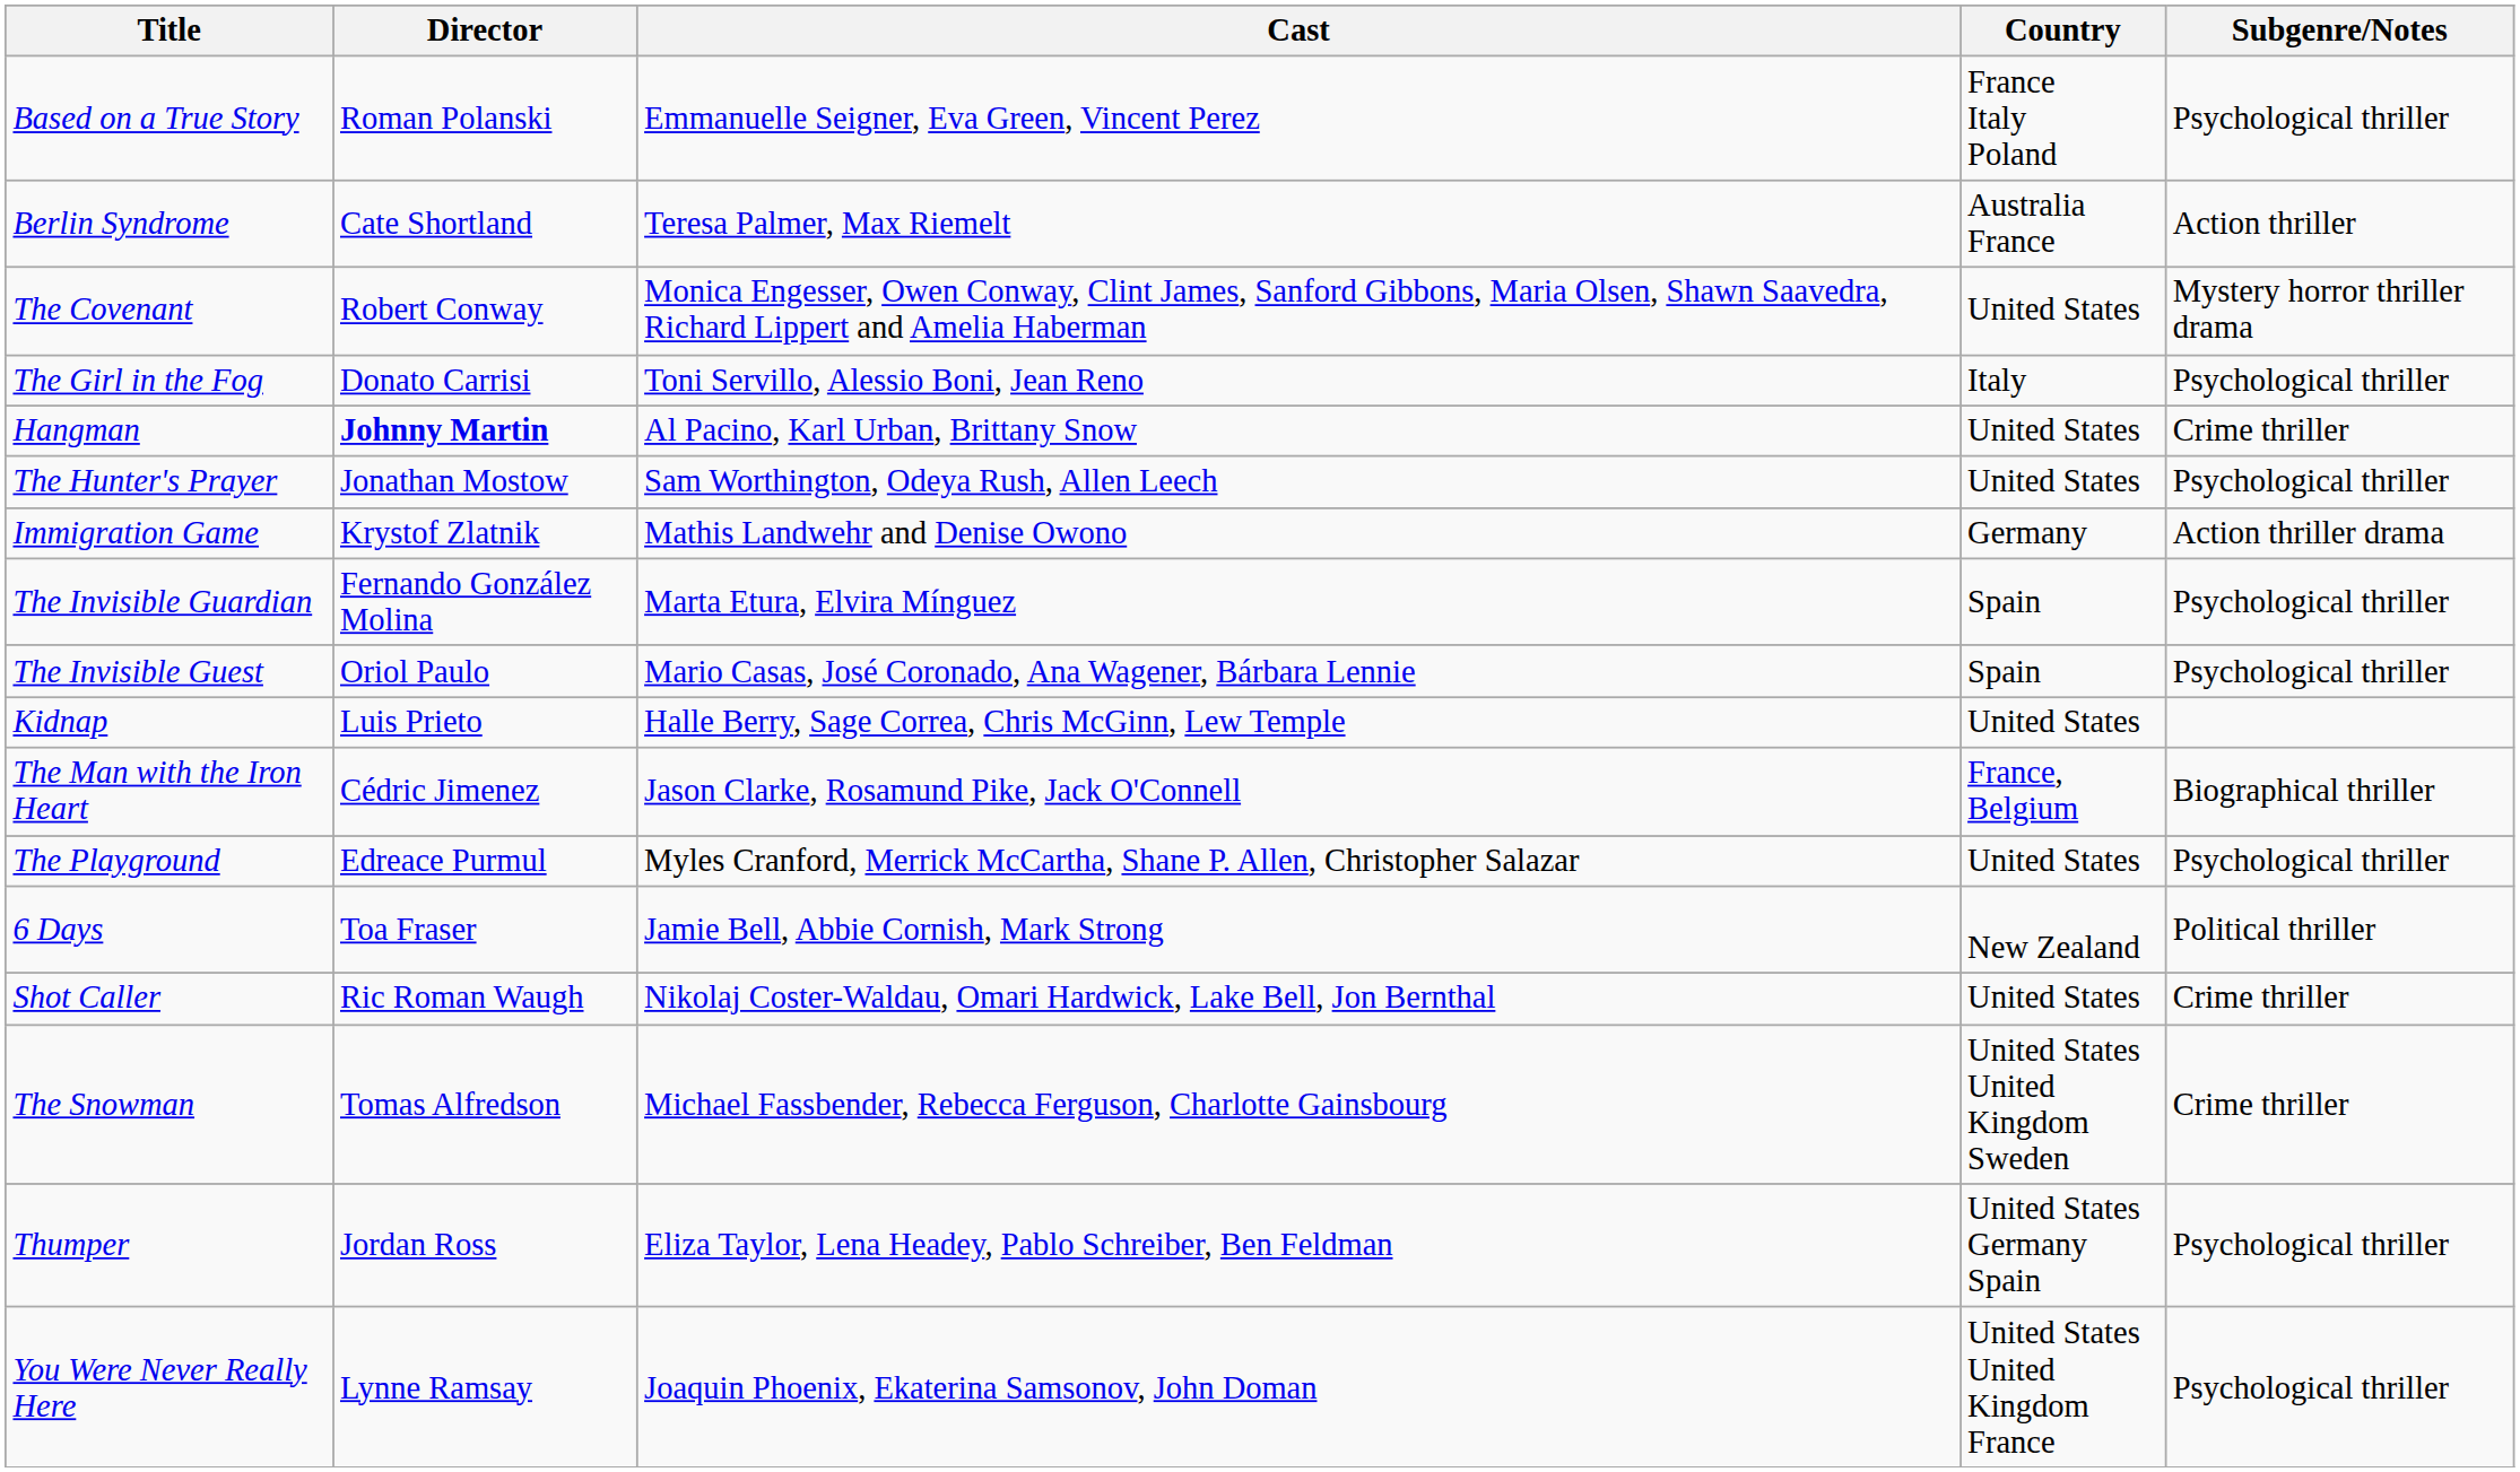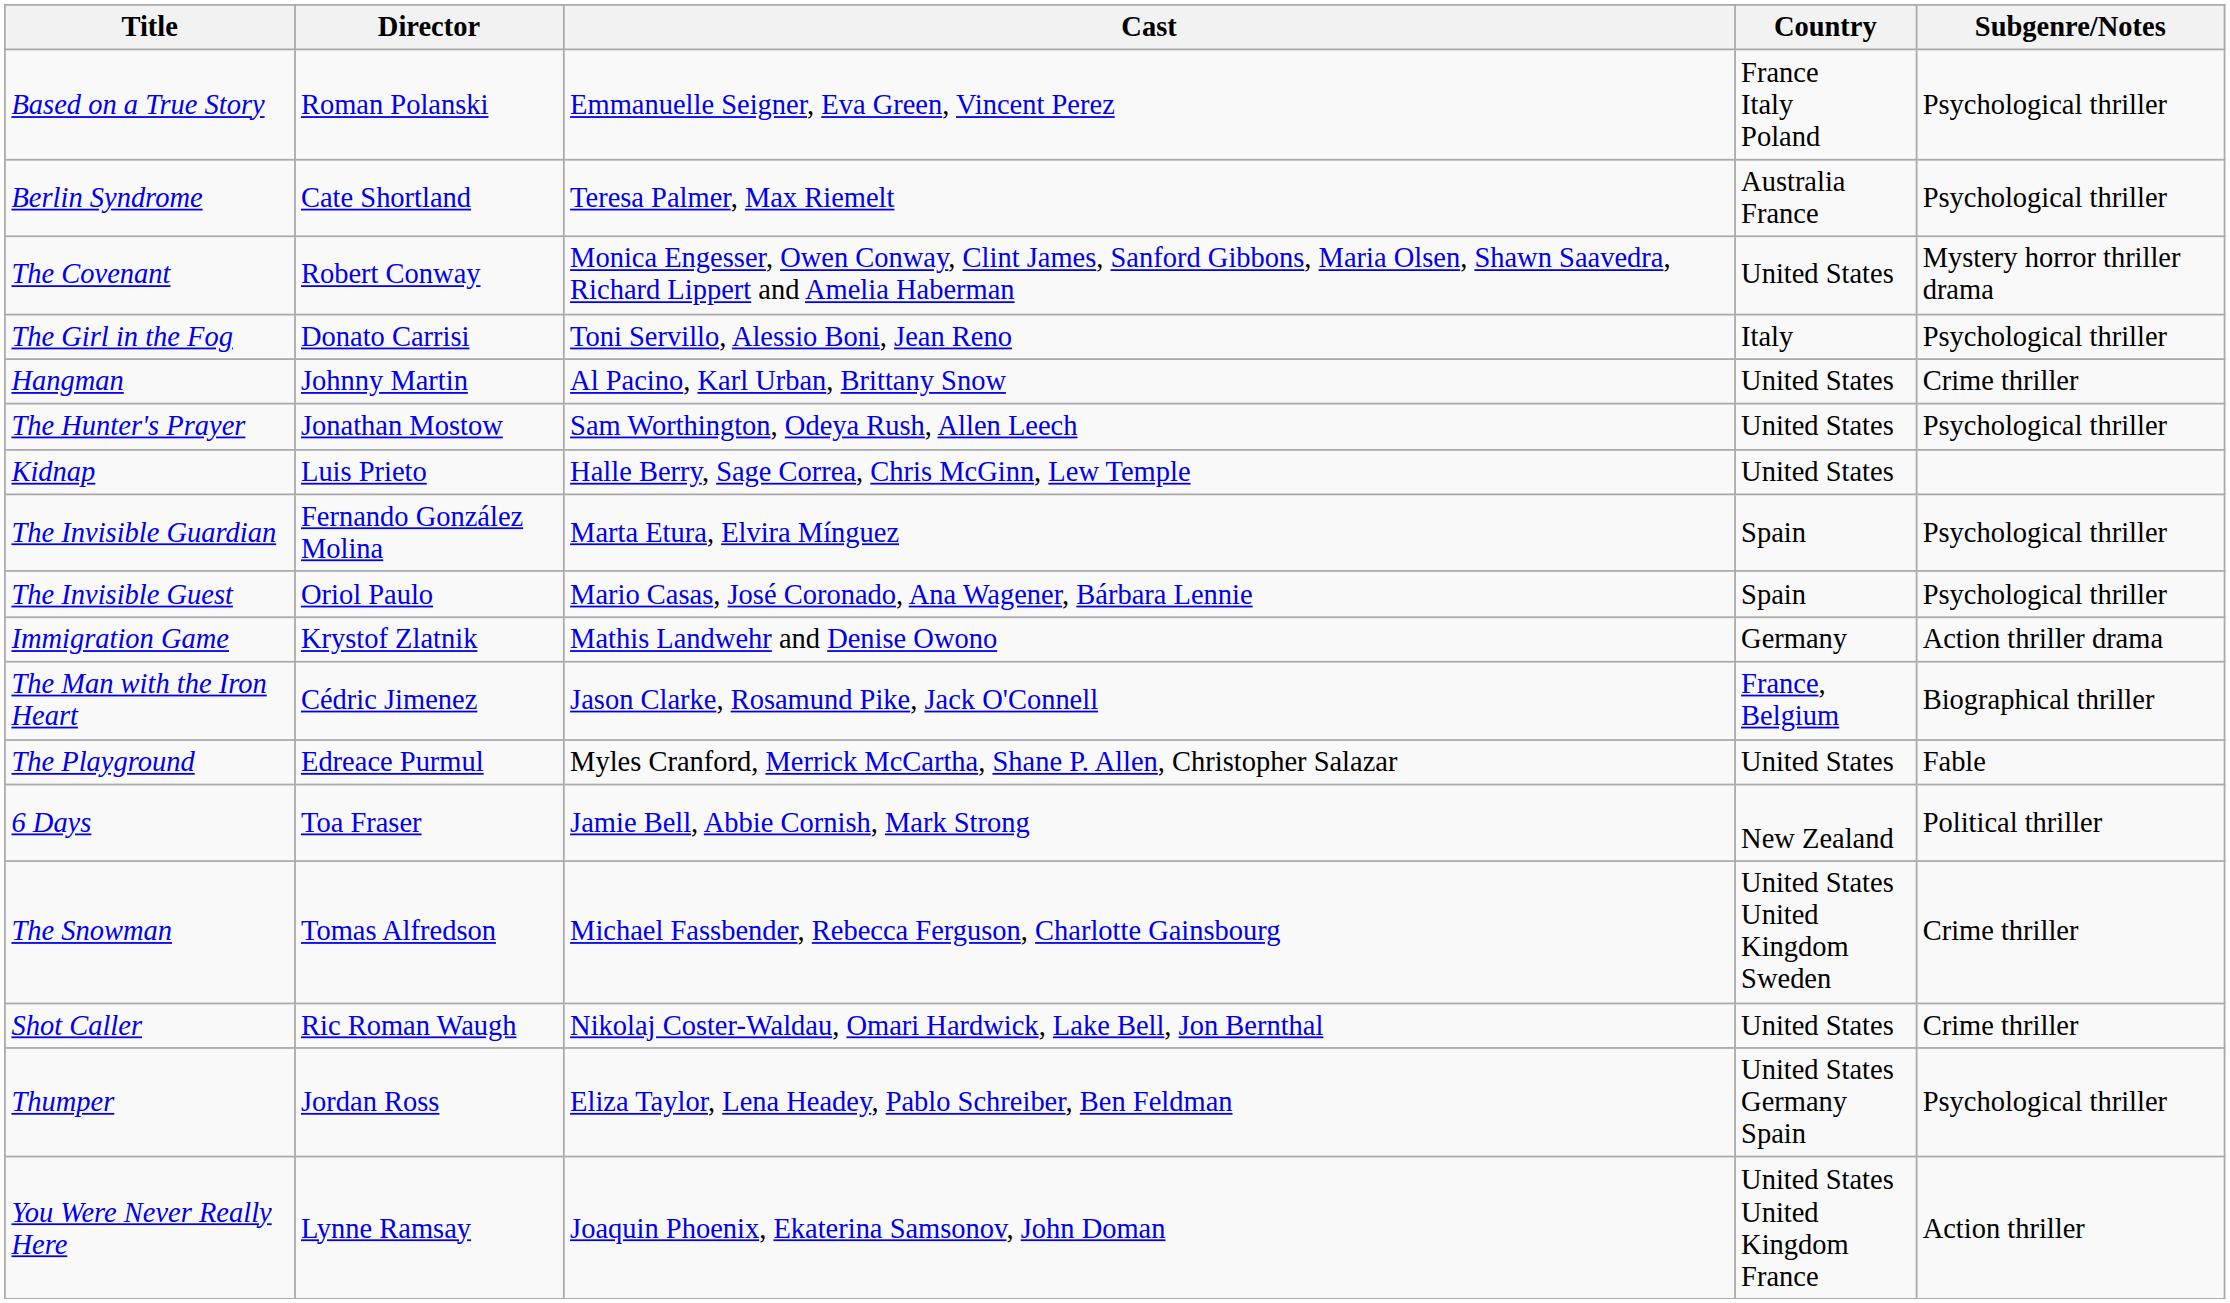Berlin Syndrome | Subgenre/Notes: Action thriller -> Psychological thriller
Hangman | Director: bold -> normal
rows swapped: Immigration Game <-> Kidnap
The Playground | Subgenre/Notes: Psychological thriller -> Fable
rows swapped: Shot Caller <-> The Snowman
You Were Never Really Here | Subgenre/Notes: Psychological thriller -> Action thriller
